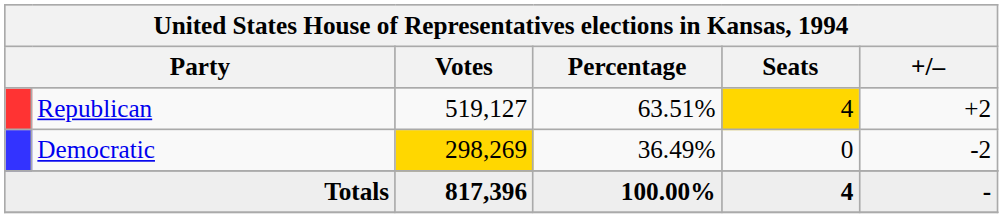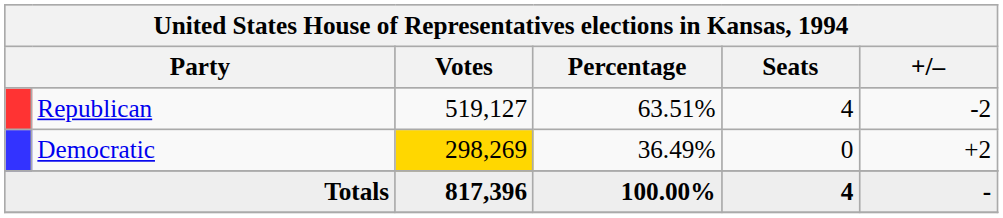Republican | Seats: gold background -> no background
Republican | +/–: +2 -> -2
Democratic | +/–: -2 -> +2
